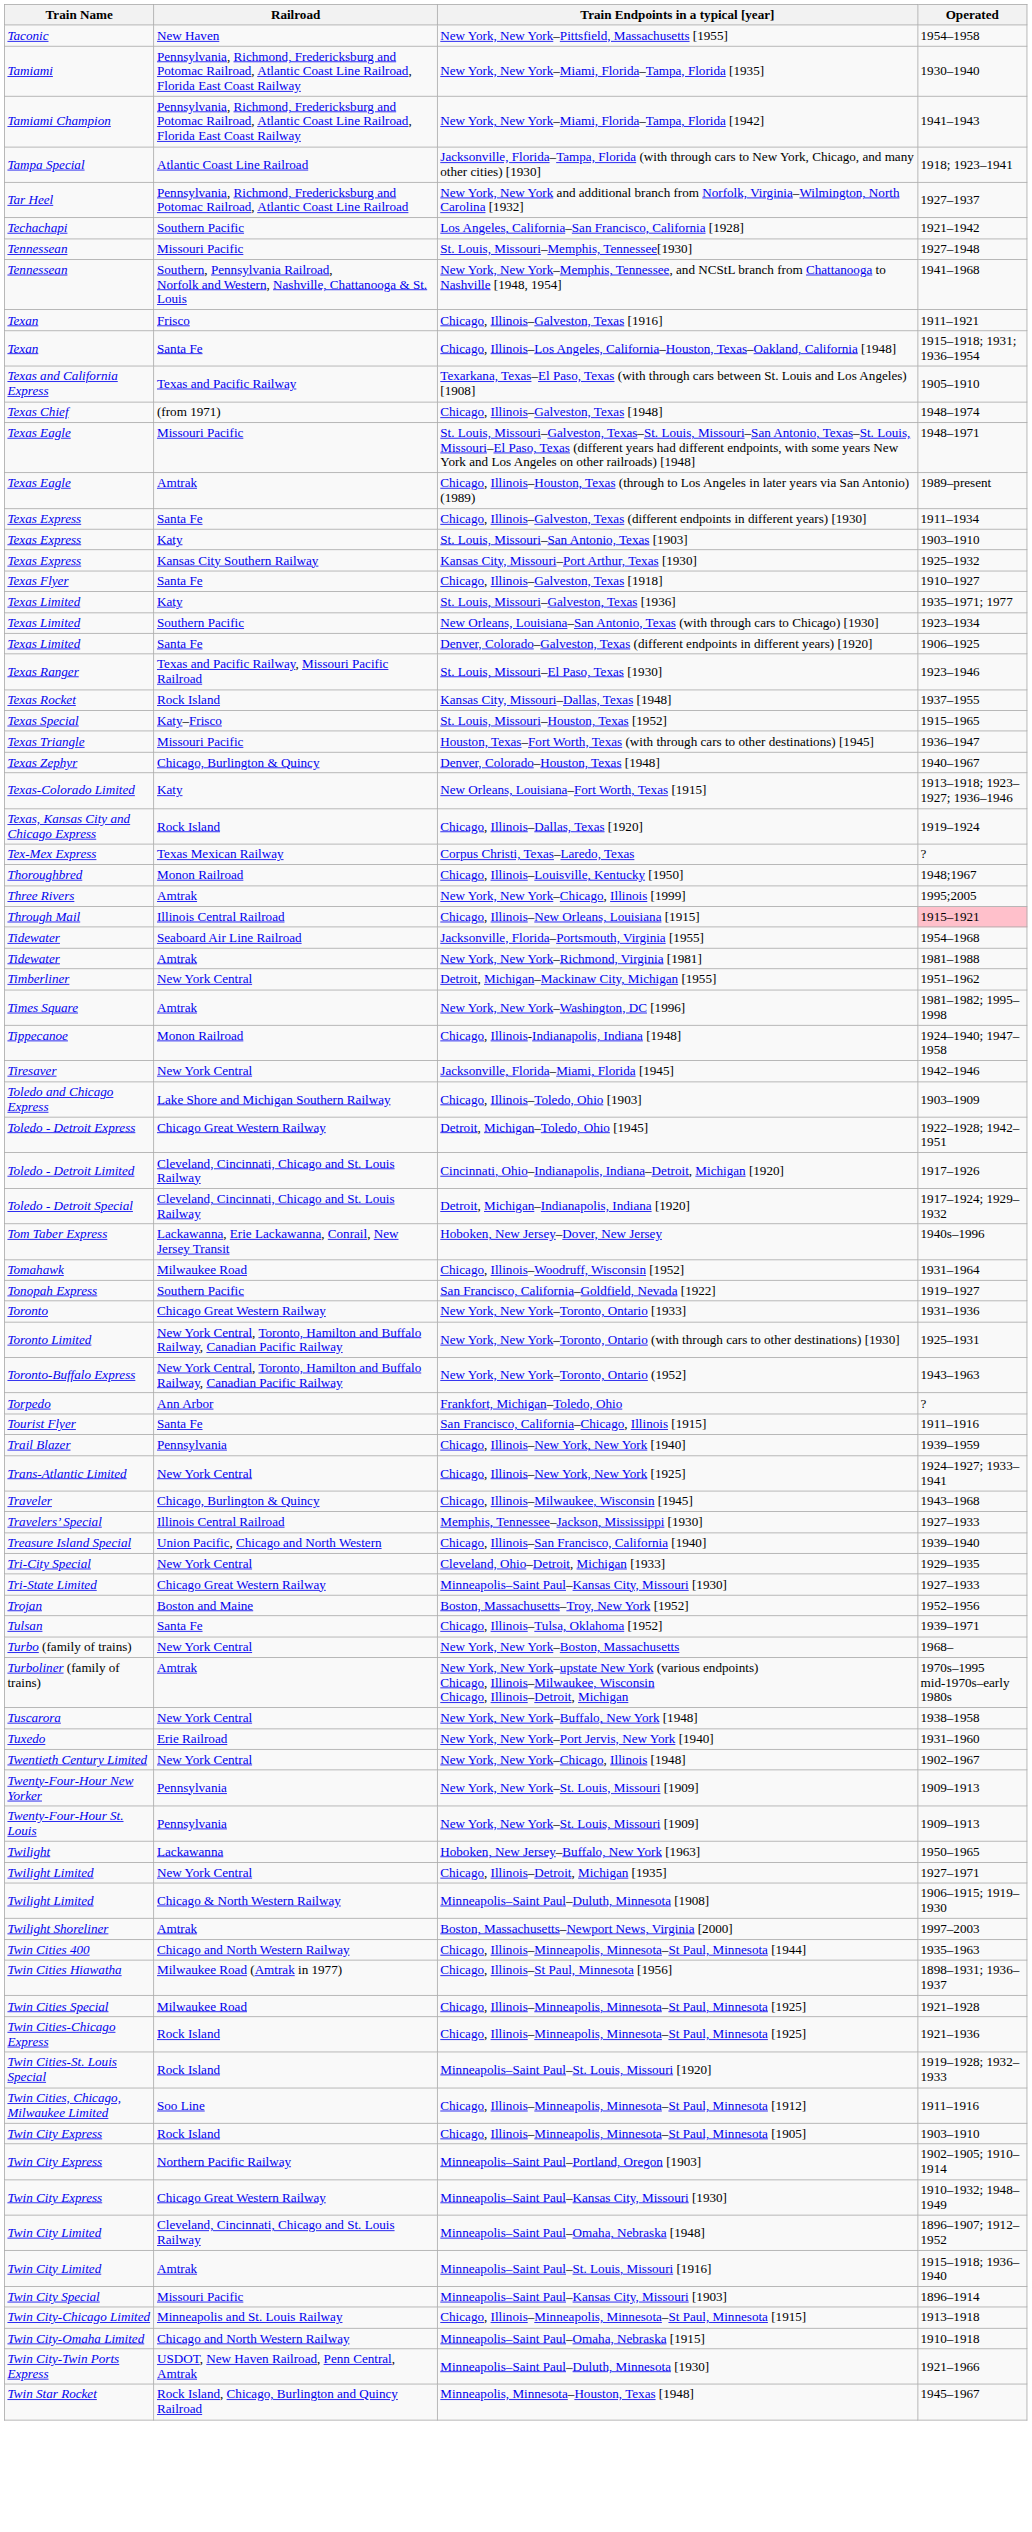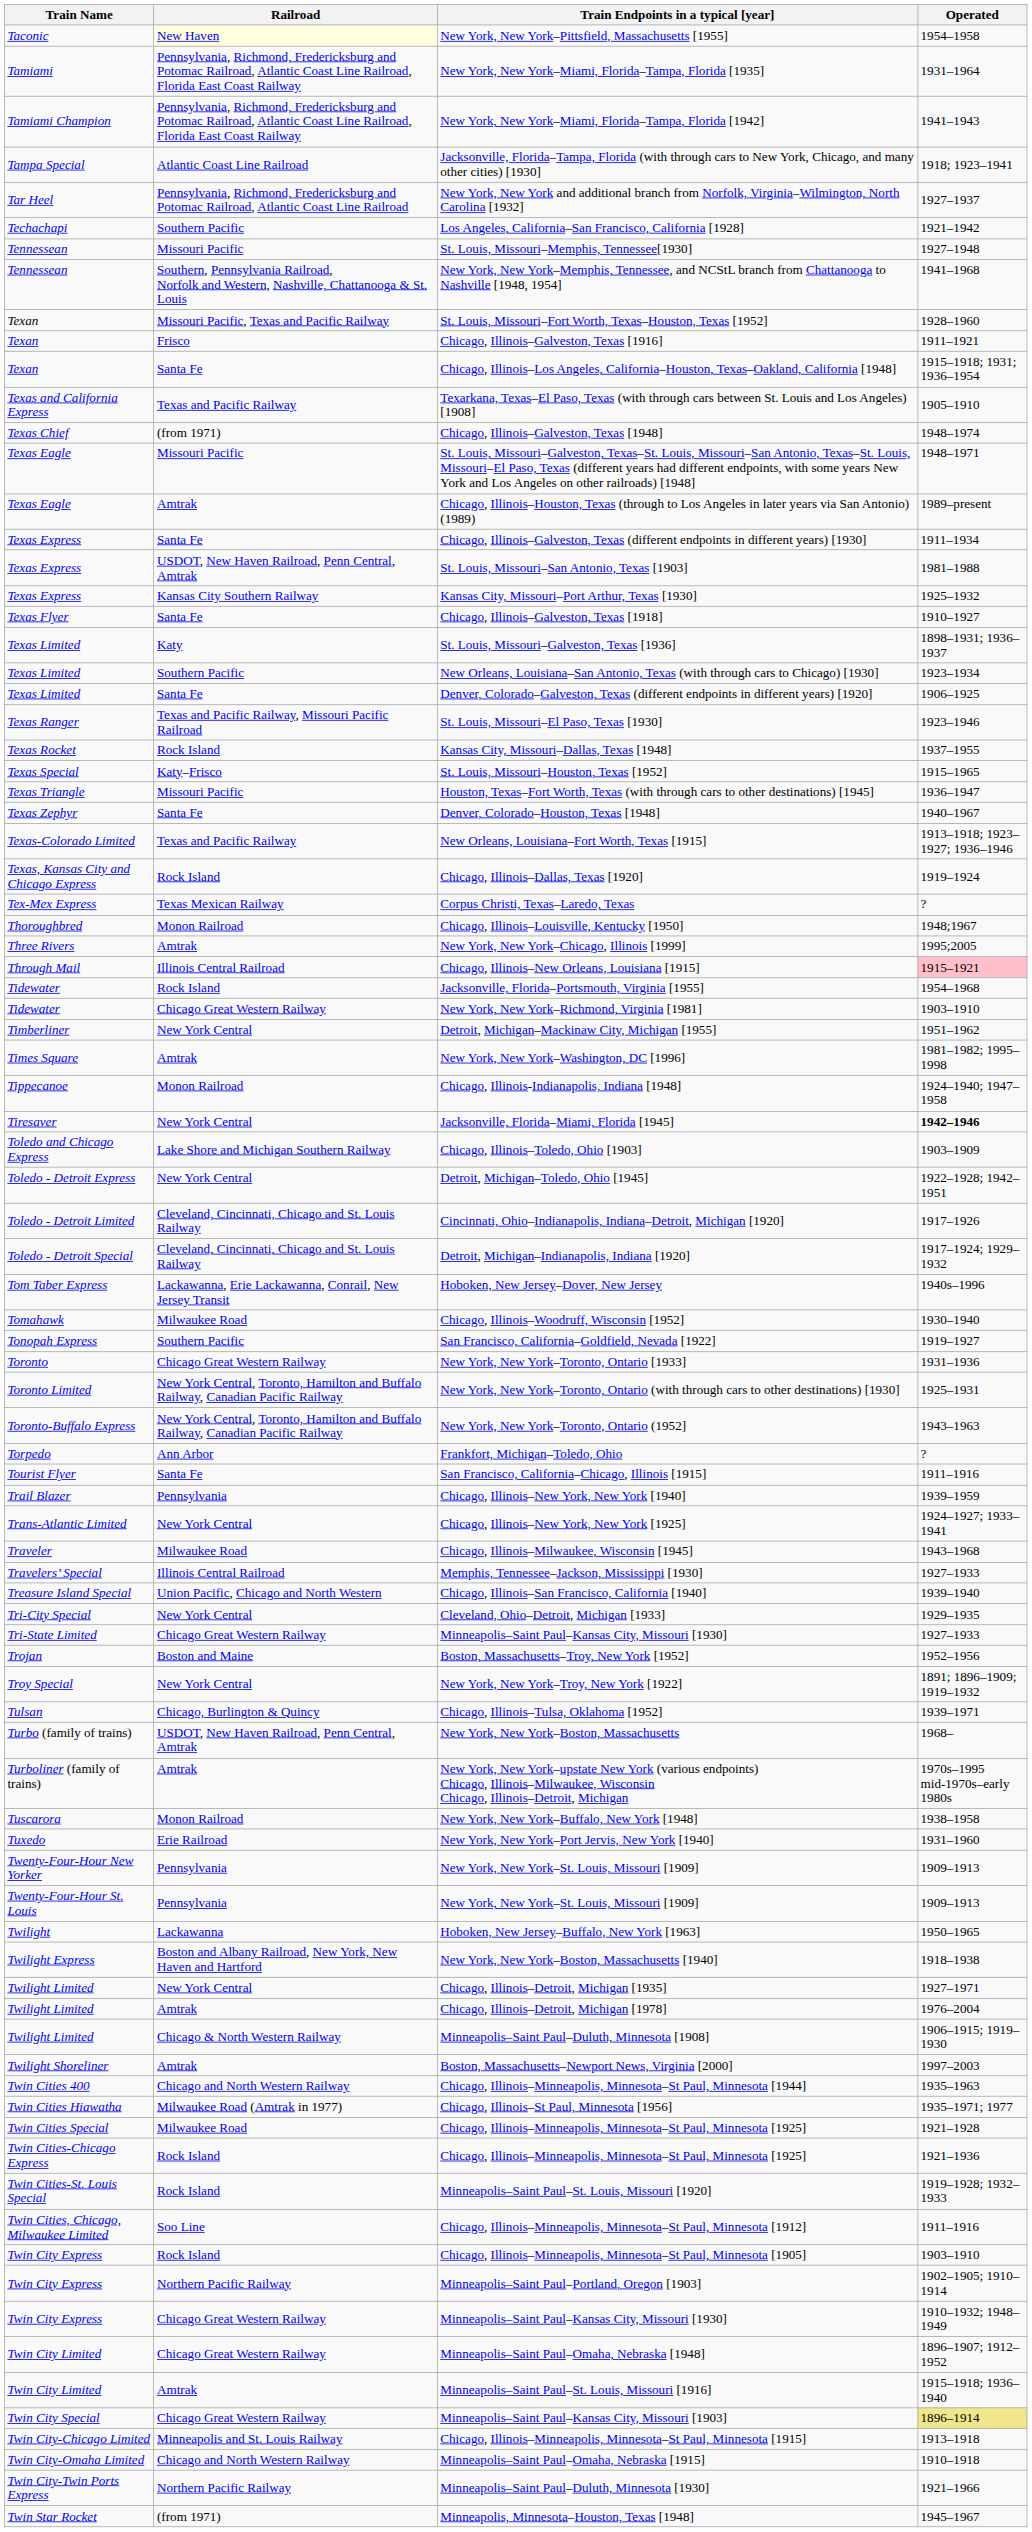New York, New York–Pittsfield, Massachusetts [1955] | Railroad: no background -> lightyellow background
New York, New York–Miami, Florida–Tampa, Florida [1935] | Operated: 1930–1940 -> 1931–1964
+ row: Texan | Missouri Pacific, Texas and Pacific Railway | St. Louis, Missouri–Fort Worth, Texas–Houston, Texas [1952] | 1928–1960
St. Louis, Missouri–San Antonio, Texas [1903] | Railroad: Katy -> USDOT, New Haven Railroad, Penn Central, Amtrak
St. Louis, Missouri–San Antonio, Texas [1903] | Operated: 1903–1910 -> 1981–1988
St. Louis, Missouri–Galveston, Texas [1936] | Operated: 1935–1971; 1977 -> 1898–1931; 1936–1937
Denver, Colorado–Houston, Texas [1948] | Railroad: Chicago, Burlington & Quincy -> Santa Fe
New Orleans, Louisiana–Fort Worth, Texas [1915] | Railroad: Katy -> Texas and Pacific Railway
Jacksonville, Florida–Portsmouth, Virginia [1955] | Railroad: Seaboard Air Line Railroad -> Rock Island
New York, New York–Richmond, Virginia [1981] | Railroad: Amtrak -> Chicago Great Western Railway
New York, New York–Richmond, Virginia [1981] | Operated: 1981–1988 -> 1903–1910
Jacksonville, Florida–Miami, Florida [1945] | Operated: normal -> bold
Detroit, Michigan–Toledo, Ohio [1945] | Railroad: Chicago Great Western Railway -> New York Central
Chicago, Illinois–Woodruff, Wisconsin [1952] | Operated: 1931–1964 -> 1930–1940
Chicago, Illinois–Milwaukee, Wisconsin [1945] | Railroad: Chicago, Burlington & Quincy -> Milwaukee Road
+ row: Troy Special | New York Central | New York, New York–Troy, New York [1922] | 1891; 1896–1909; 1919–1932
Chicago, Illinois–Tulsa, Oklahoma [1952] | Railroad: Santa Fe -> Chicago, Burlington & Quincy
New York, New York–Boston, Massachusetts | Railroad: New York Central -> USDOT, New Haven Railroad, Penn Central, Amtrak
New York, New York–Buffalo, New York [1948] | Railroad: New York Central -> Monon Railroad
- row: Twentieth Century Limited | New York Central | New York, New York–Chicago, Illinois [1948] | 1902–1967
+ row: Twilight Express | Boston and Albany Railroad, New York, New Haven and Hartford | New York, New York–Boston, Massachusetts [1940] | 1918–1938
+ row: Twilight Limited | Amtrak | Chicago, Illinois–Detroit, Michigan [1978] | 1976–2004
Chicago, Illinois–St Paul, Minnesota [1956] | Operated: 1898–1931; 1936–1937 -> 1935–1971; 1977
Minneapolis–Saint Paul–Omaha, Nebraska [1948] | Railroad: Cleveland, Cincinnati, Chicago and St. Louis Railway -> Chicago Great Western Railway
Minneapolis–Saint Paul–Kansas City, Missouri [1903] | Railroad: Missouri Pacific -> Chicago Great Western Railway
Minneapolis–Saint Paul–Kansas City, Missouri [1903] | Operated: no background -> khaki background
Minneapolis–Saint Paul–Duluth, Minnesota [1930] | Railroad: USDOT, New Haven Railroad, Penn Central, Amtrak -> Northern Pacific Railway
Minneapolis, Minnesota–Houston, Texas [1948] | Railroad: Rock Island, Chicago, Burlington and Quincy Railroad -> (from 1971)
